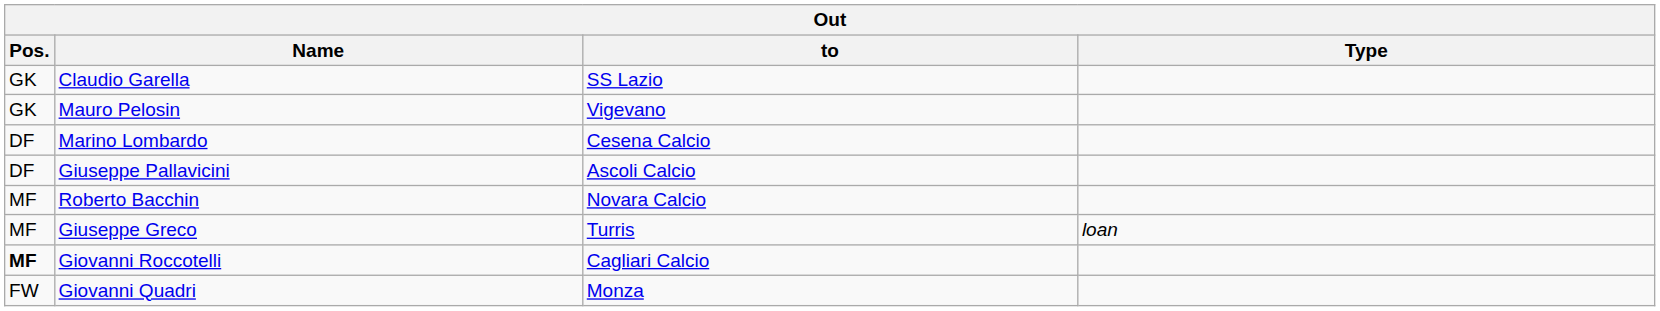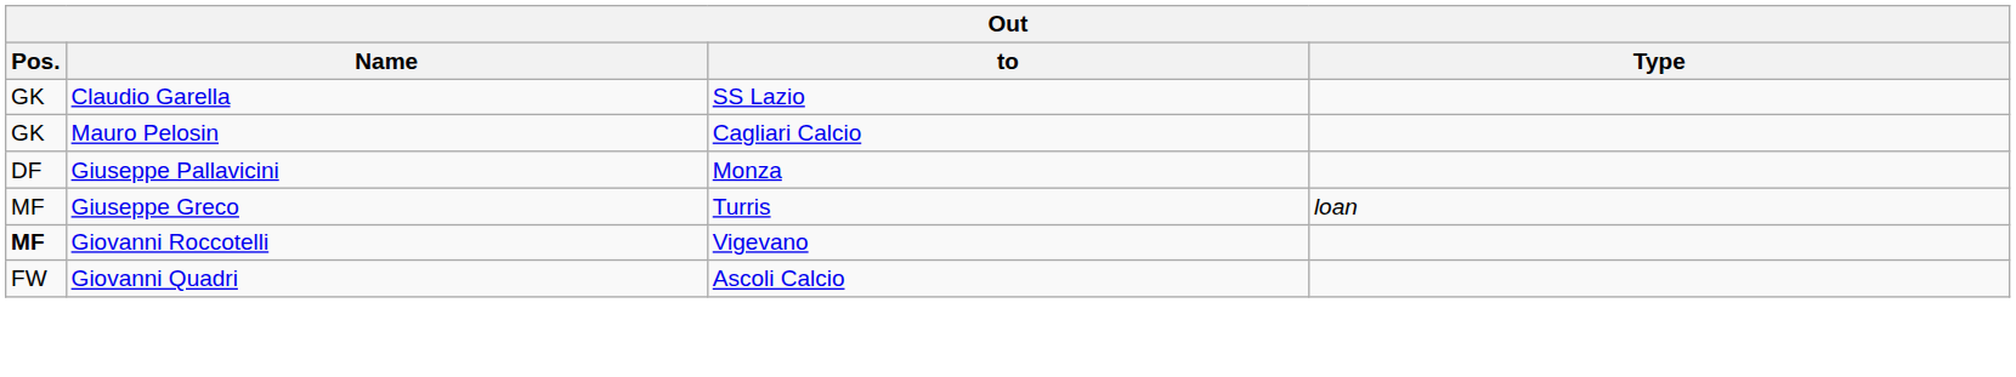Mauro Pelosin | to: Vigevano -> Cagliari Calcio
- row: DF | Marino Lombardo | Cesena Calcio
Giuseppe Pallavicini | to: Ascoli Calcio -> Monza
- row: MF | Roberto Bacchin | Novara Calcio
Giovanni Roccotelli | to: Cagliari Calcio -> Vigevano
Giovanni Quadri | to: Monza -> Ascoli Calcio
